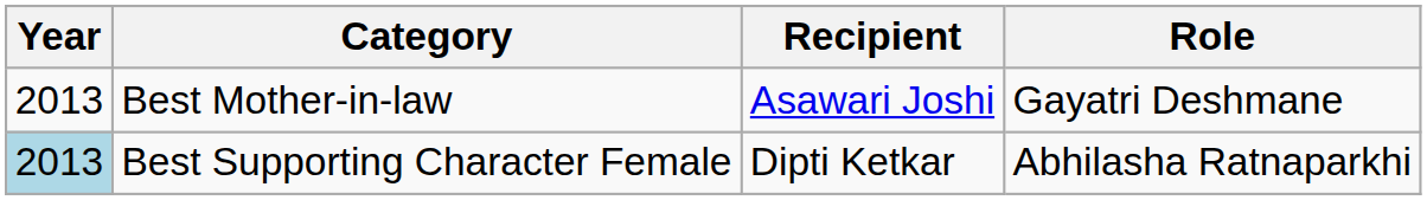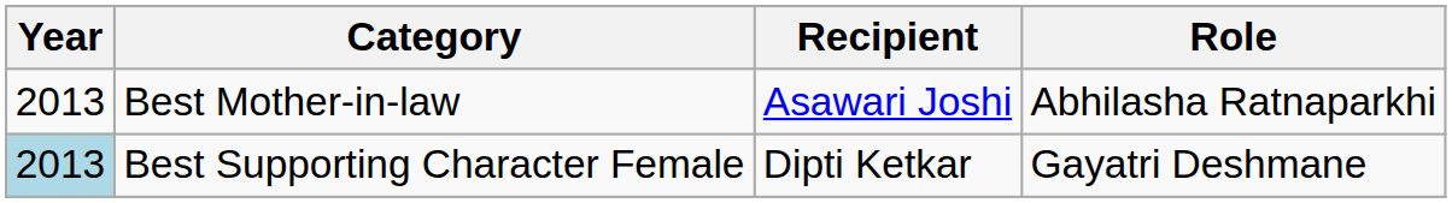Best Mother-in-law | Role: Gayatri Deshmane -> Abhilasha Ratnaparkhi
Best Supporting Character Female | Role: Abhilasha Ratnaparkhi -> Gayatri Deshmane
